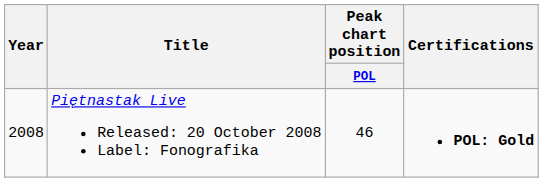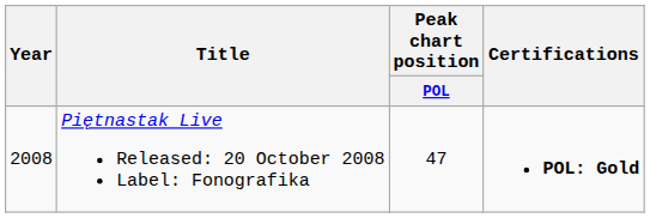Piętnastak Live Released: 20 October 2008 Label: Fonografika | Peak chart position / POL: 46 -> 47
